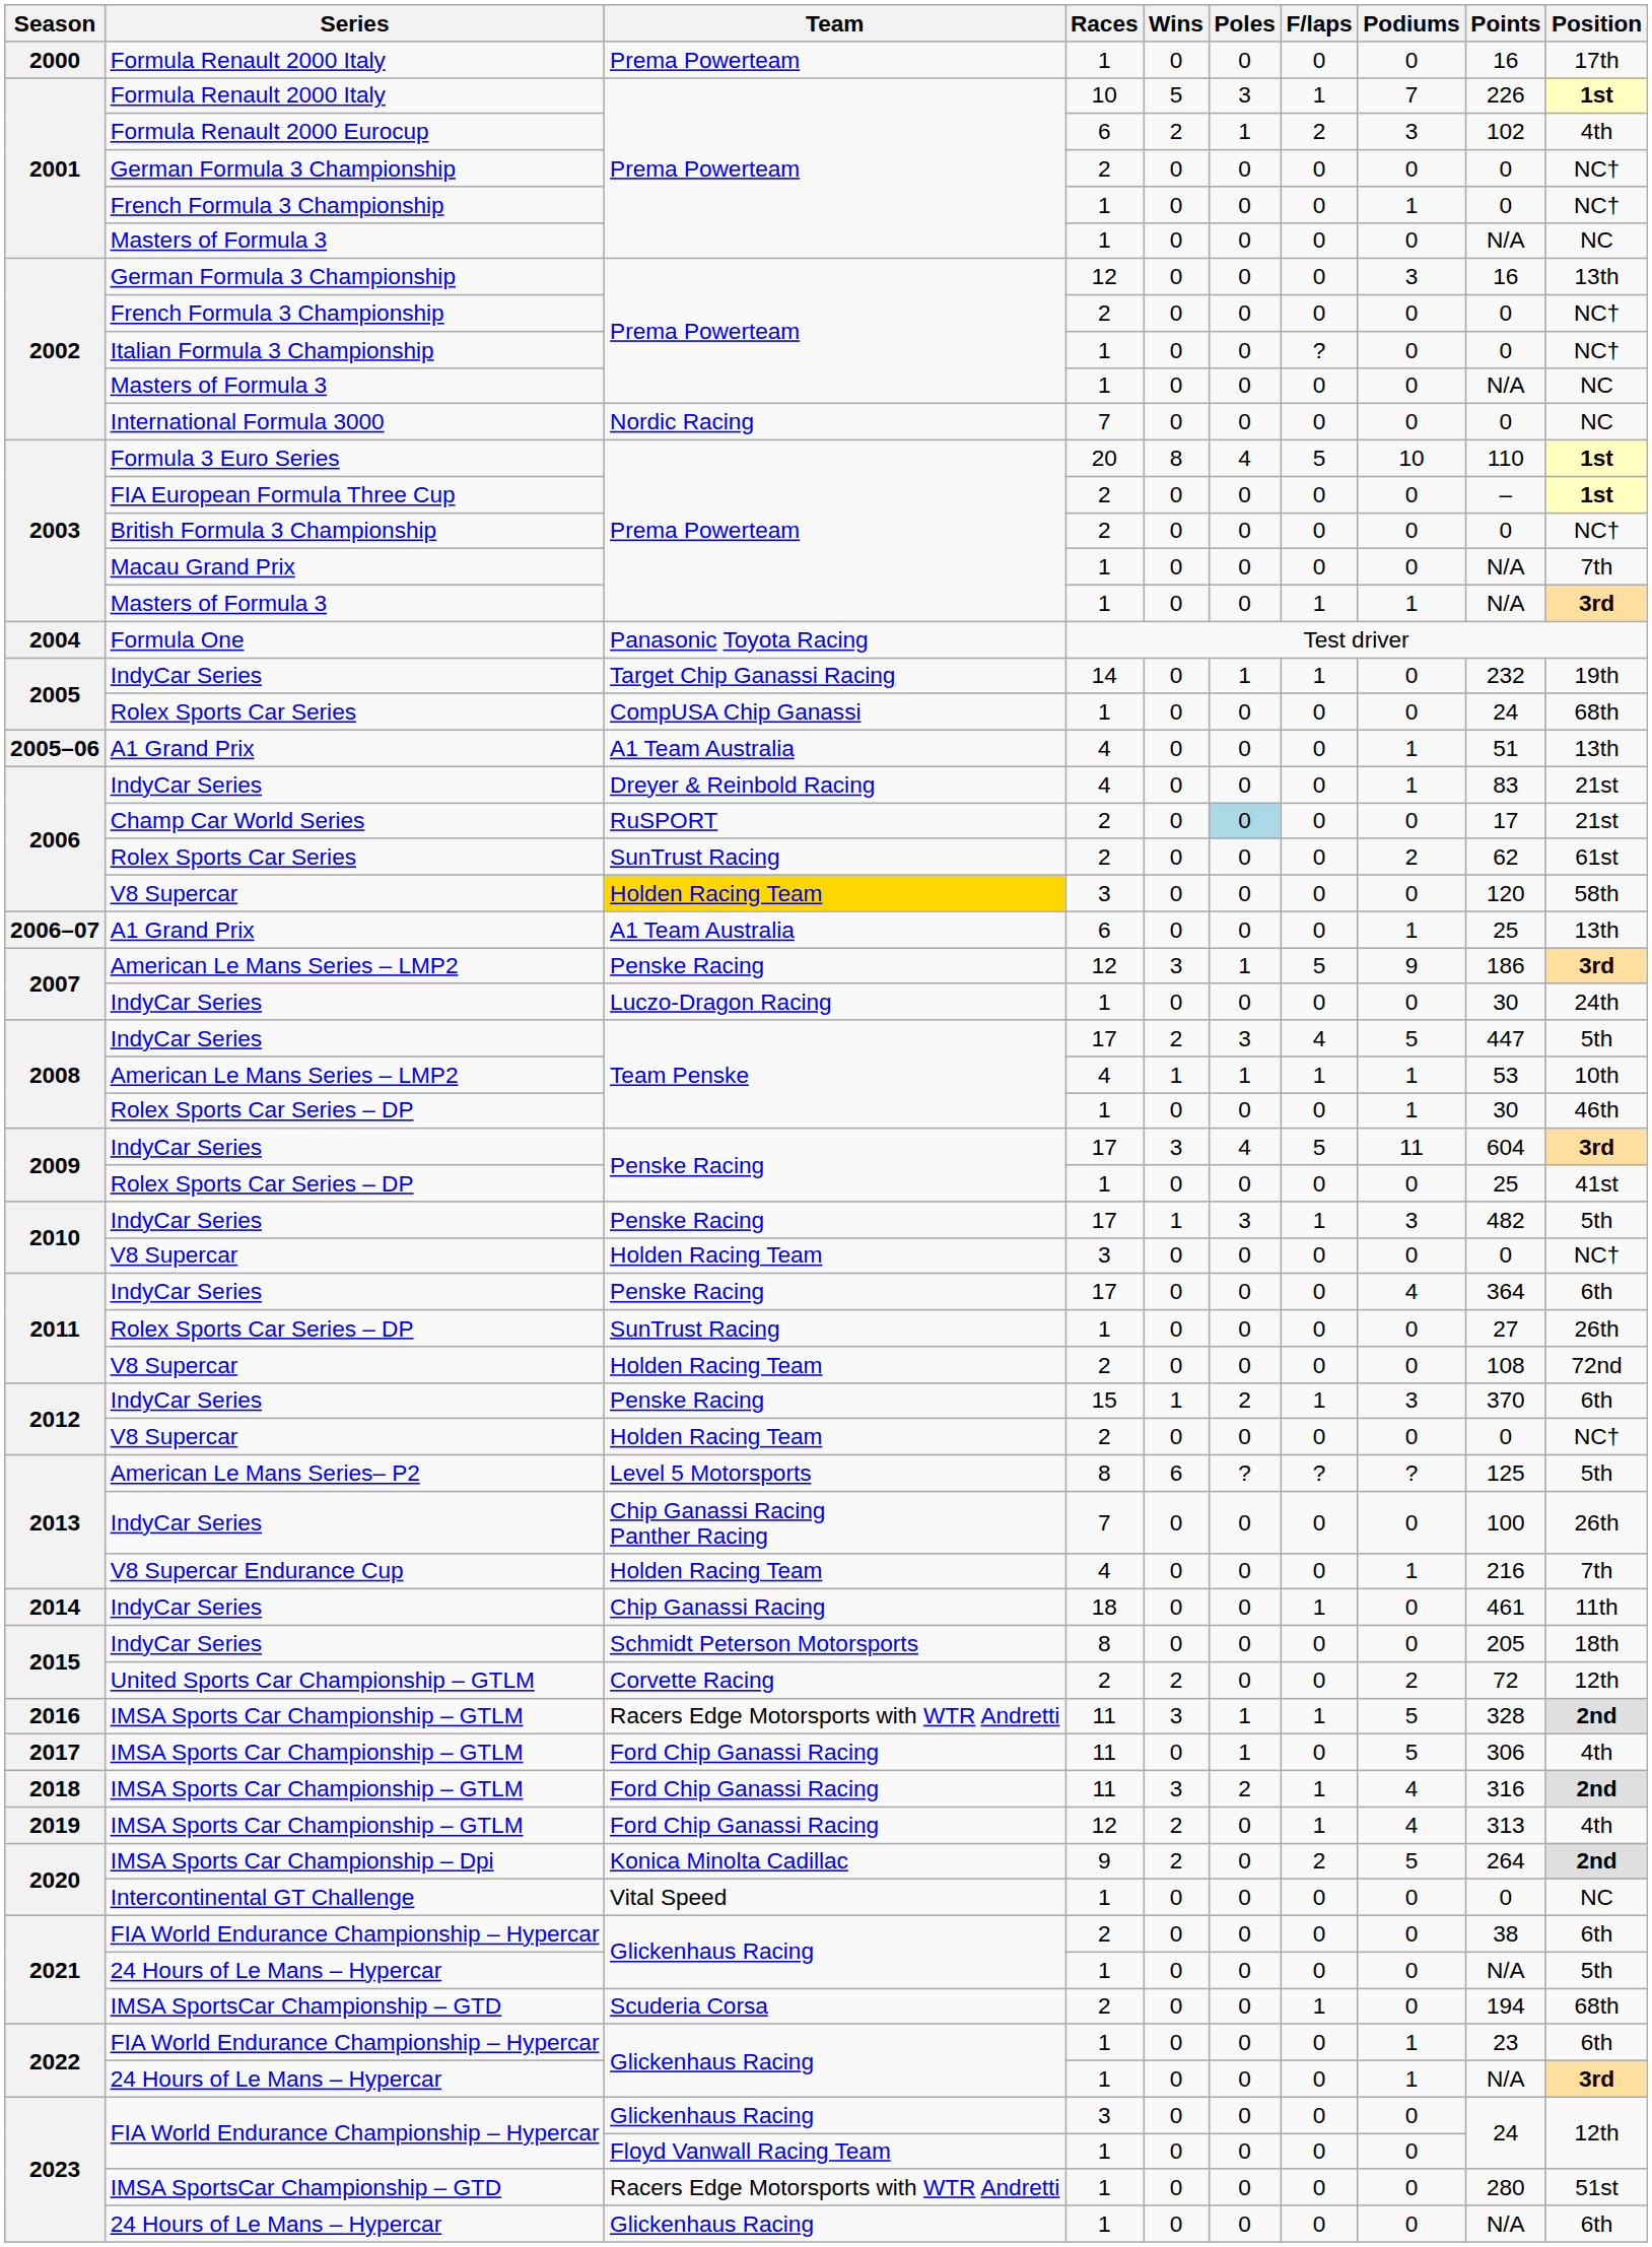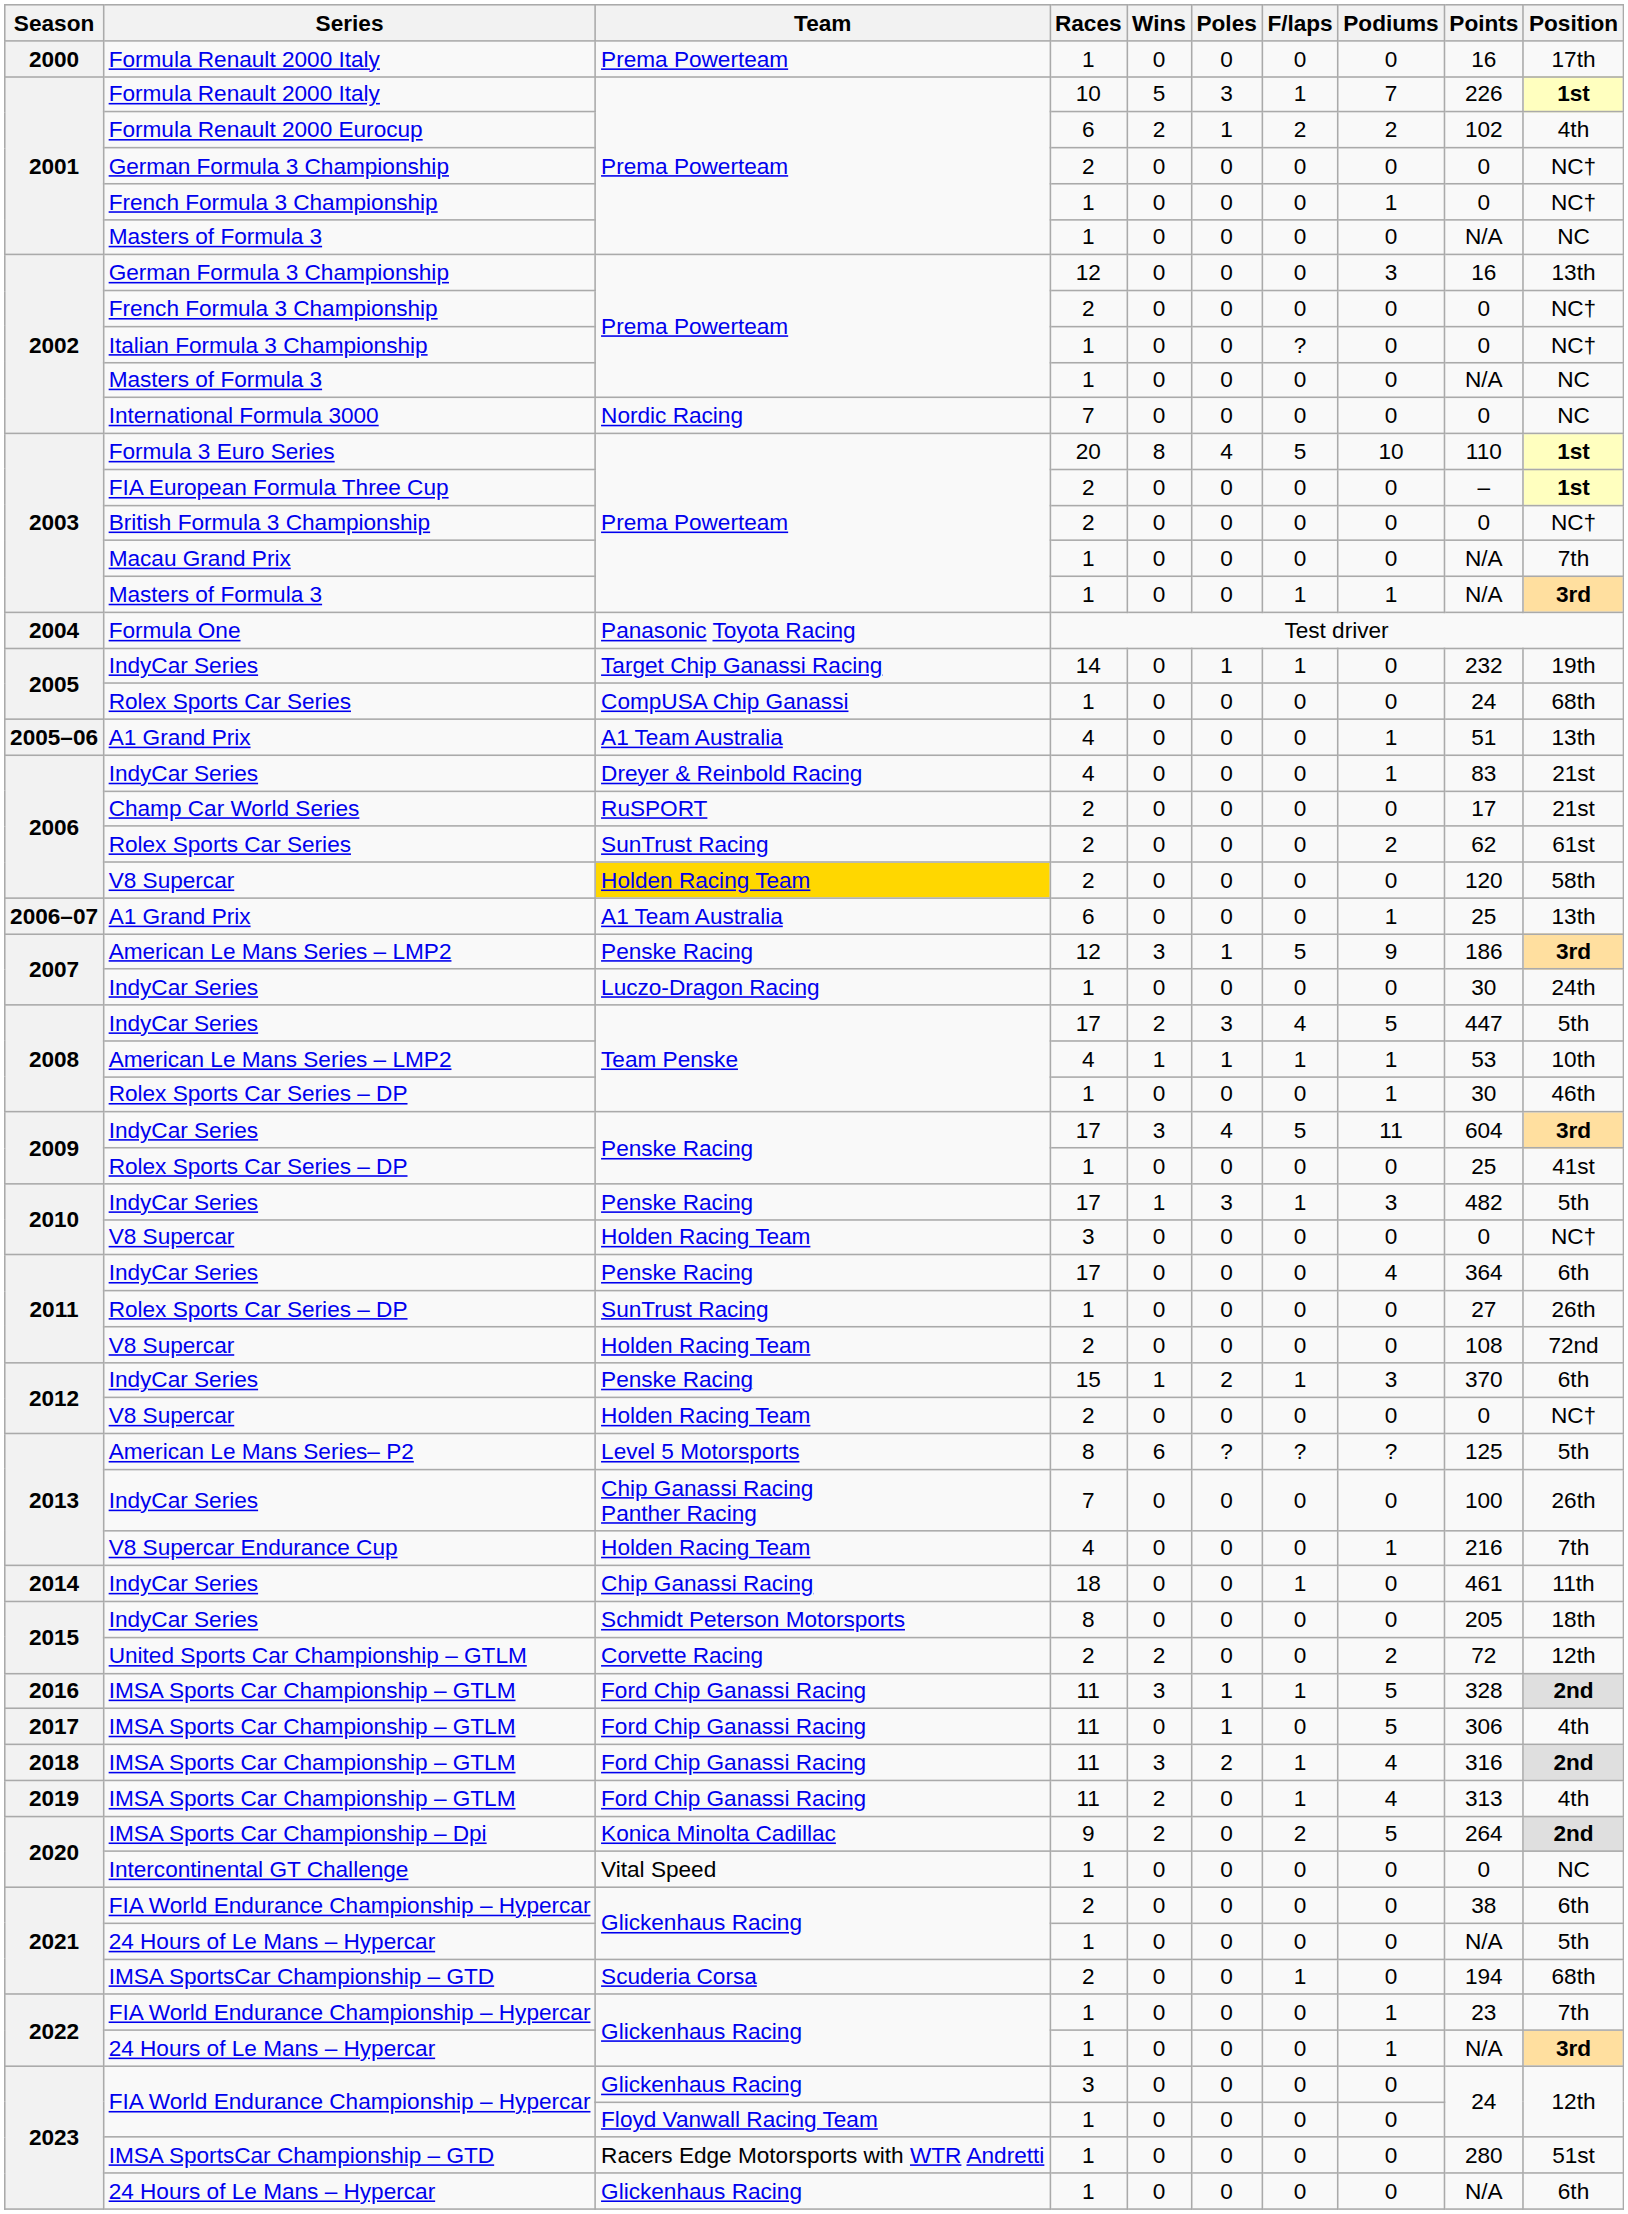Formula Renault 2000 Eurocup | Podiums: 3 -> 2
Champ Car World Series | Poles: lightblue background -> no background
2006 / V8 Supercar | Races: 3 -> 2
2016 / IMSA Sports Car Championship – GTLM | Team: Racers Edge Motorsports with WTR Andretti -> Ford Chip Ganassi Racing
2019 / IMSA Sports Car Championship – GTLM | Races: 12 -> 11
2022 / FIA World Endurance Championship – Hypercar | Position: 6th -> 7th
